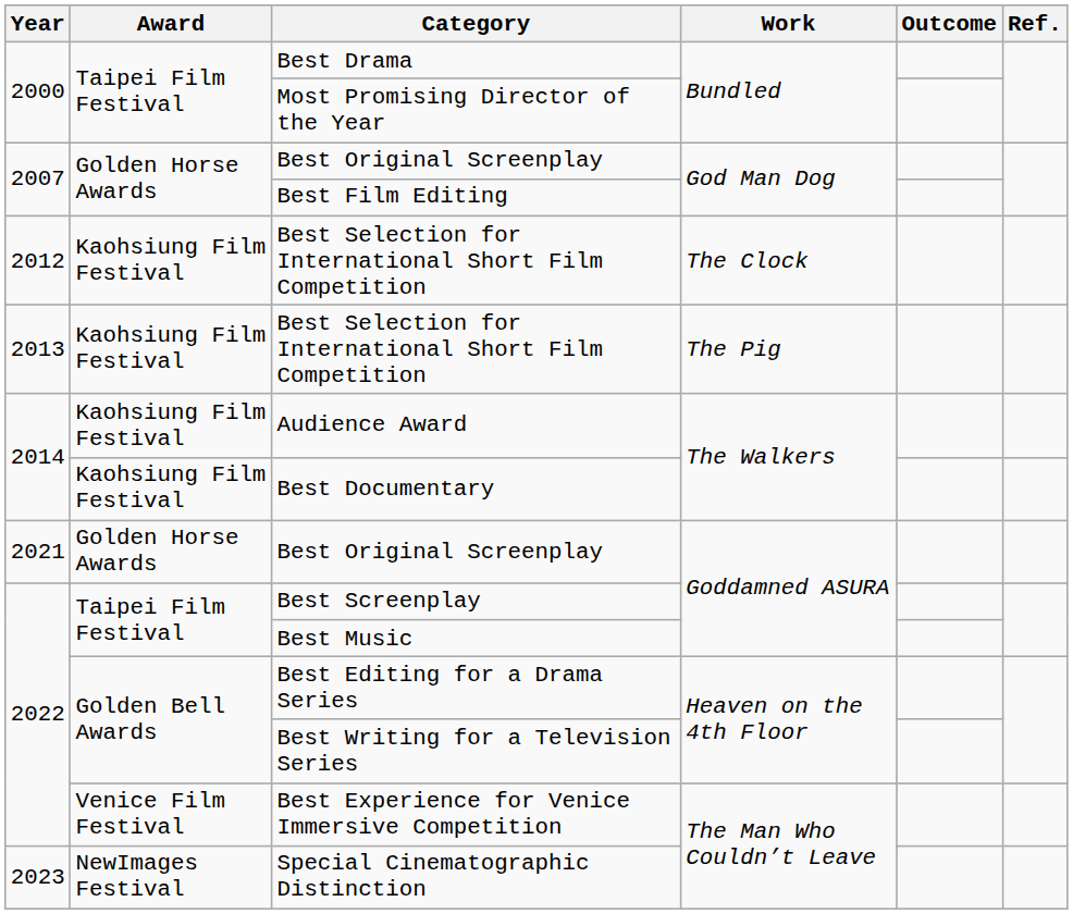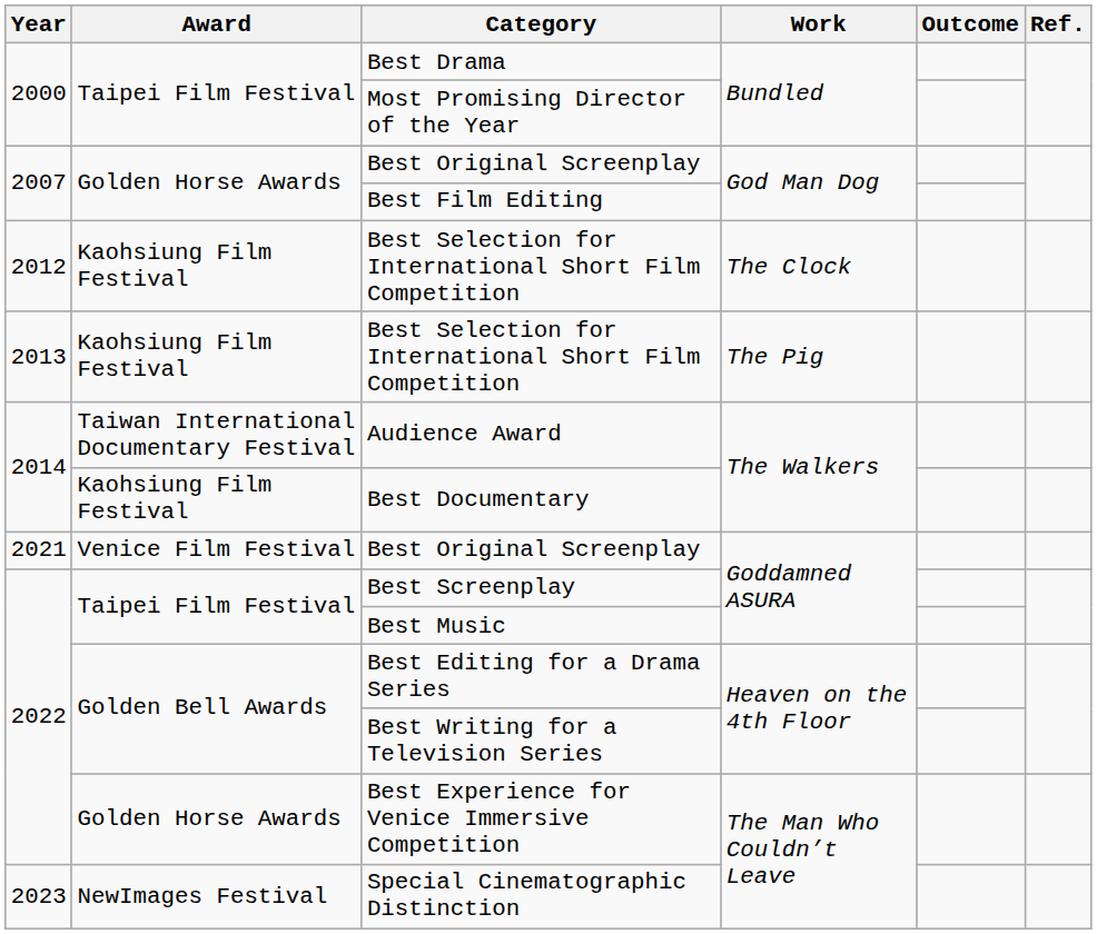Audience Award | Award: Kaohsiung Film Festival -> Taiwan International Documentary Festival
2021 / Best Original Screenplay | Award: Golden Horse Awards -> Venice Film Festival
Best Experience for Venice Immersive Competition | Award: Venice Film Festival -> Golden Horse Awards
